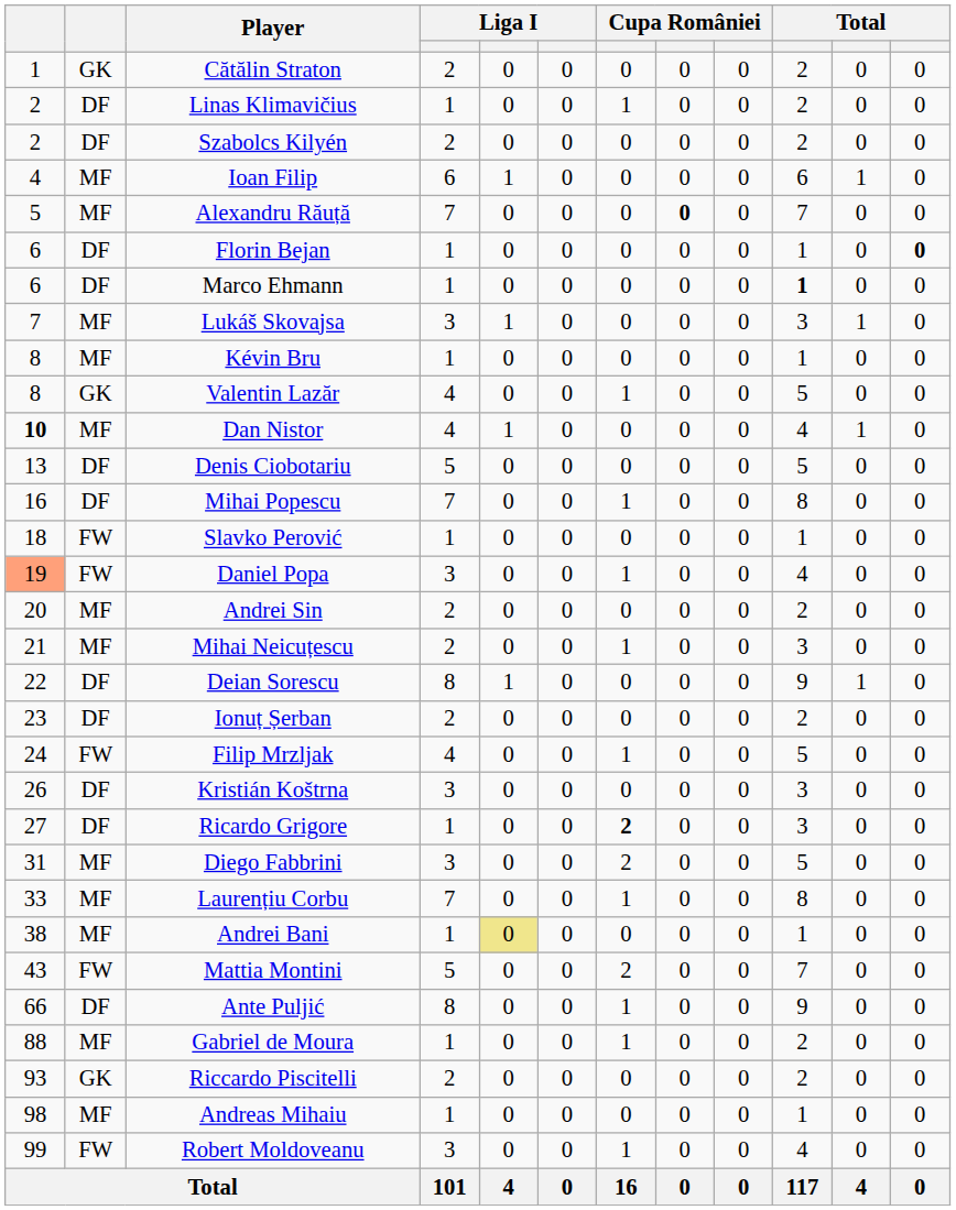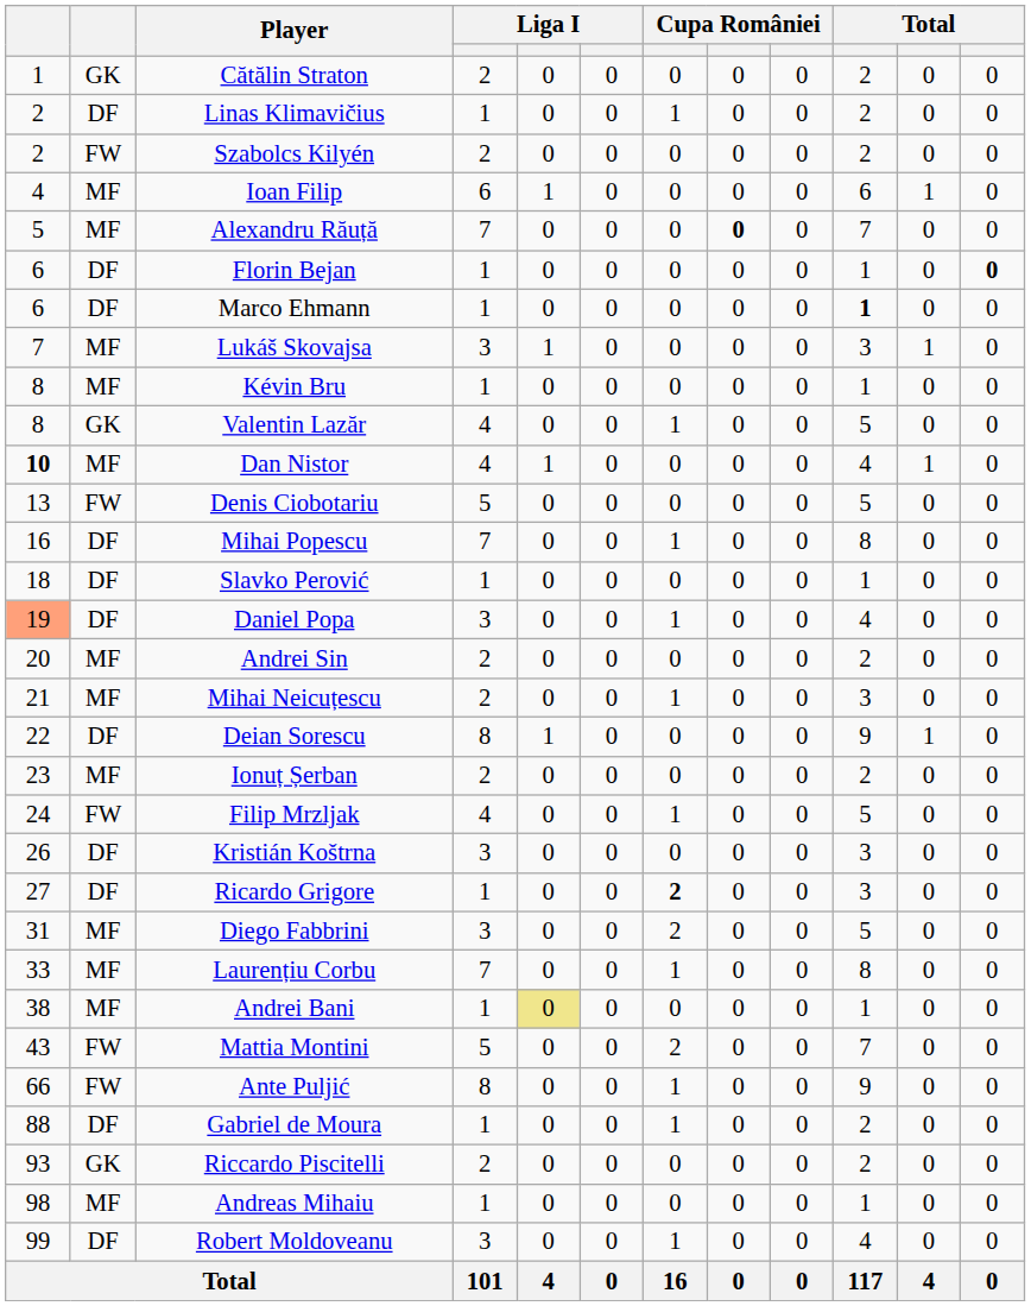Szabolcs Kilyén | column 2: DF -> FW
Denis Ciobotariu | column 2: DF -> FW
Slavko Perović | column 2: FW -> DF
Daniel Popa | column 2: FW -> DF
Ionuț Șerban | column 2: DF -> MF
Ante Puljić | column 2: DF -> FW
Gabriel de Moura | column 2: MF -> DF
Robert Moldoveanu | column 2: FW -> DF
